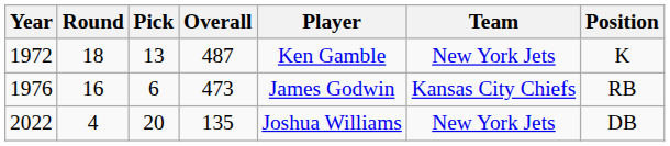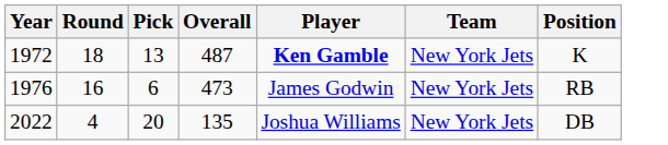1972 | Player: normal -> bold
1976 | Team: Kansas City Chiefs -> New York Jets
